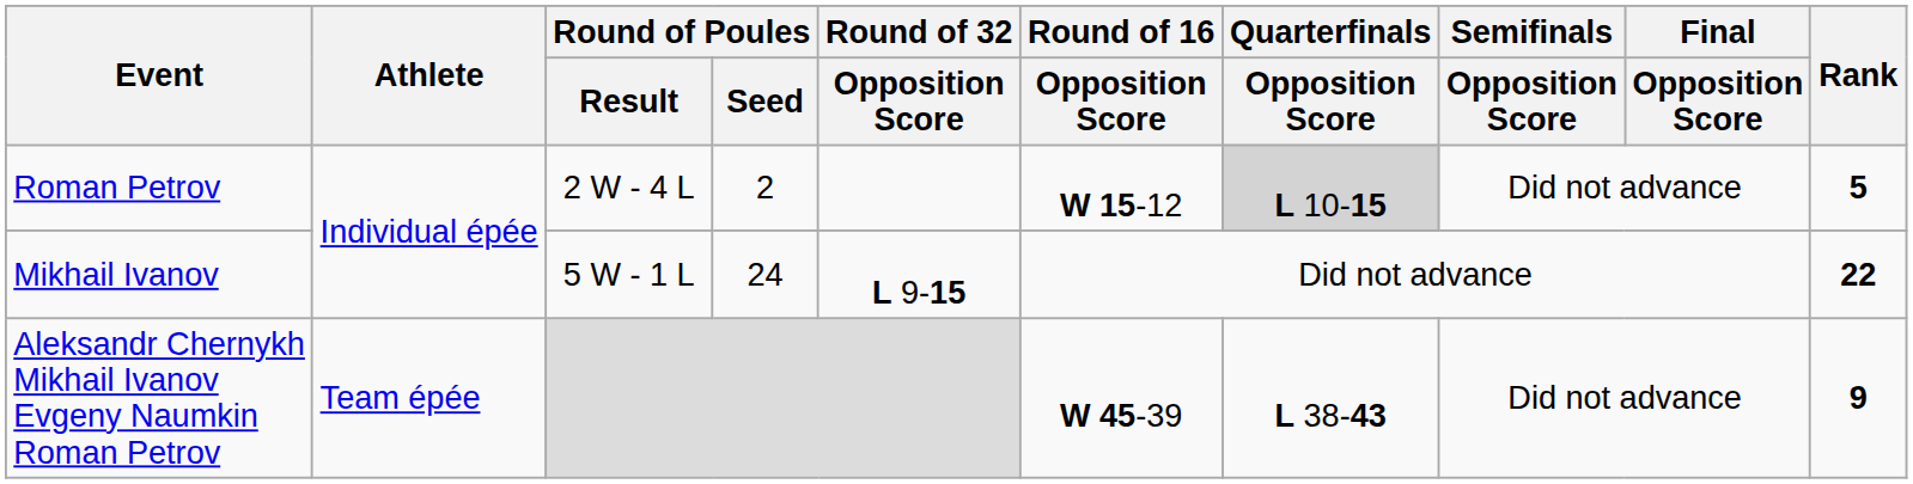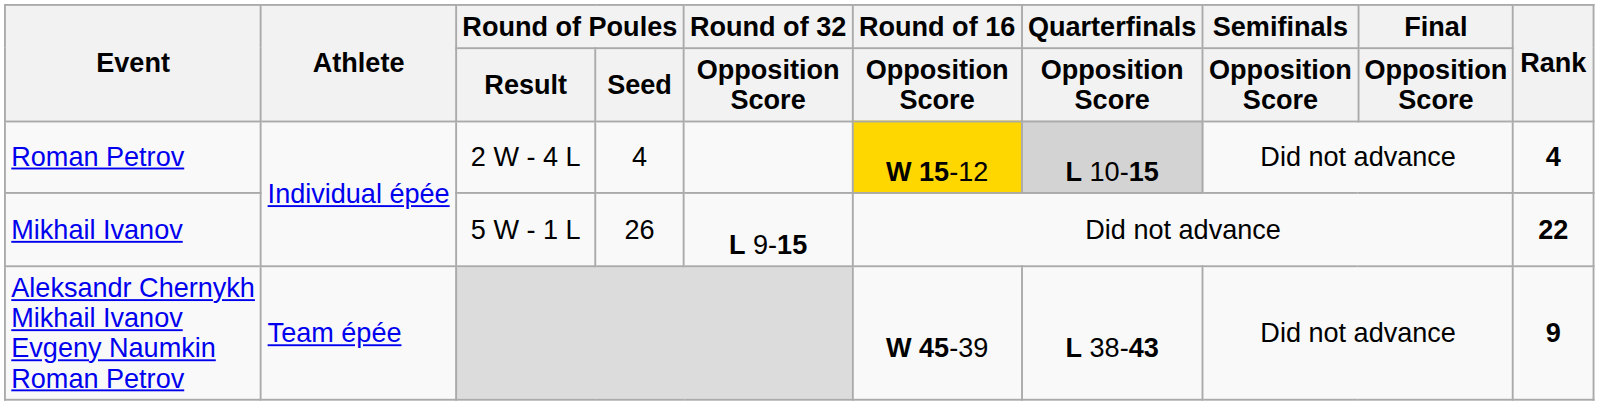Roman Petrov | Round of Poules / Seed: 2 -> 4
Roman Petrov | Round of 16 / Opposition Score: no background -> gold background
Roman Petrov | Rank: 5 -> 4
Mikhail Ivanov | Round of Poules / Seed: 24 -> 26
